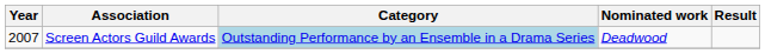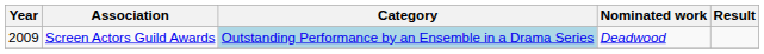Screen Actors Guild Awards | Year: 2007 -> 2009
